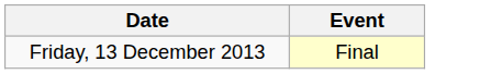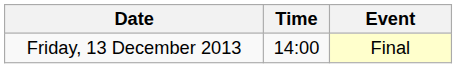+ column: Time | 14:00
